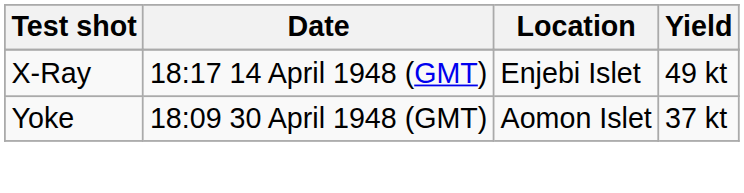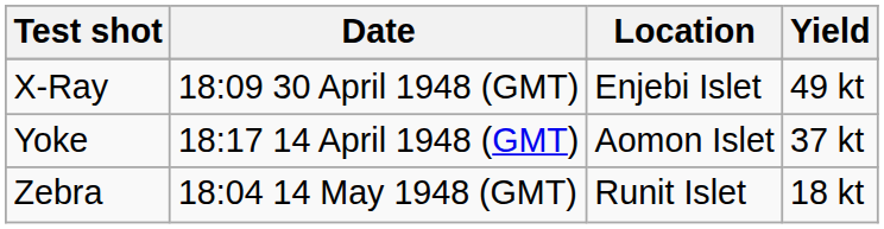X-Ray | Date: 18:17 14 April 1948 (GMT) -> 18:09 30 April 1948 (GMT)
Yoke | Date: 18:09 30 April 1948 (GMT) -> 18:17 14 April 1948 (GMT)
+ row: Zebra | 18:04 14 May 1948 (GMT) | Runit Islet | 18 kt
